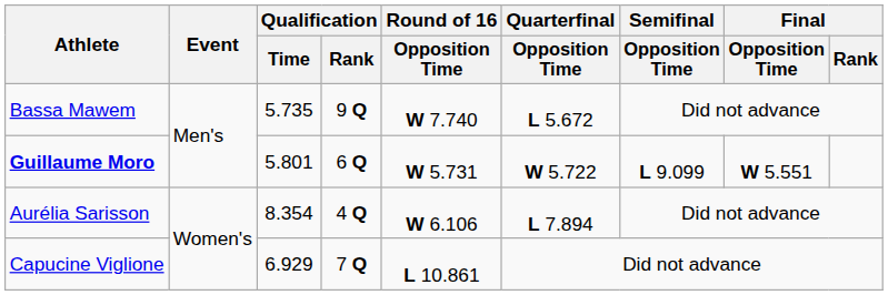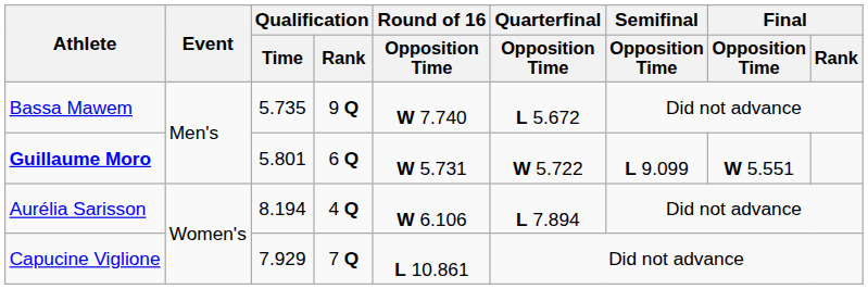Aurélia Sarisson | Qualification / Time: 8.354 -> 8.194
Capucine Viglione | Qualification / Time: 6.929 -> 7.929
